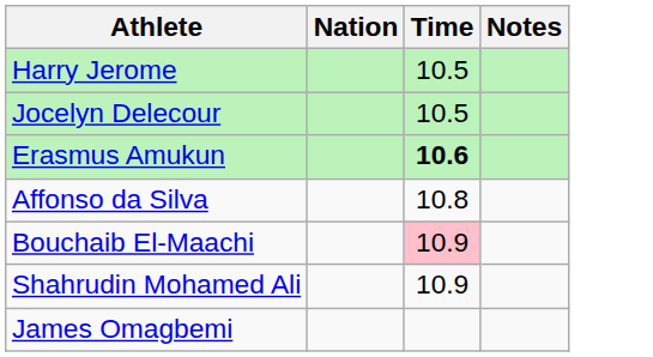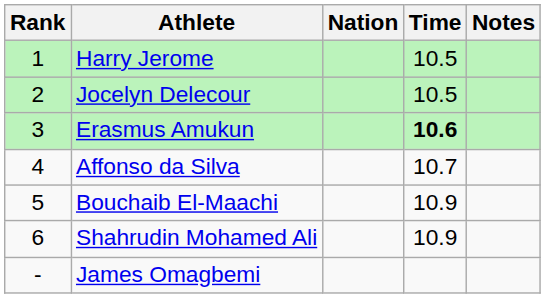+ column: Rank | 1 | 2 | 3 | 4 | 5 | 6 | -
Affonso da Silva | Time: 10.8 -> 10.7
Bouchaib El-Maachi | Time: pink background -> no background
